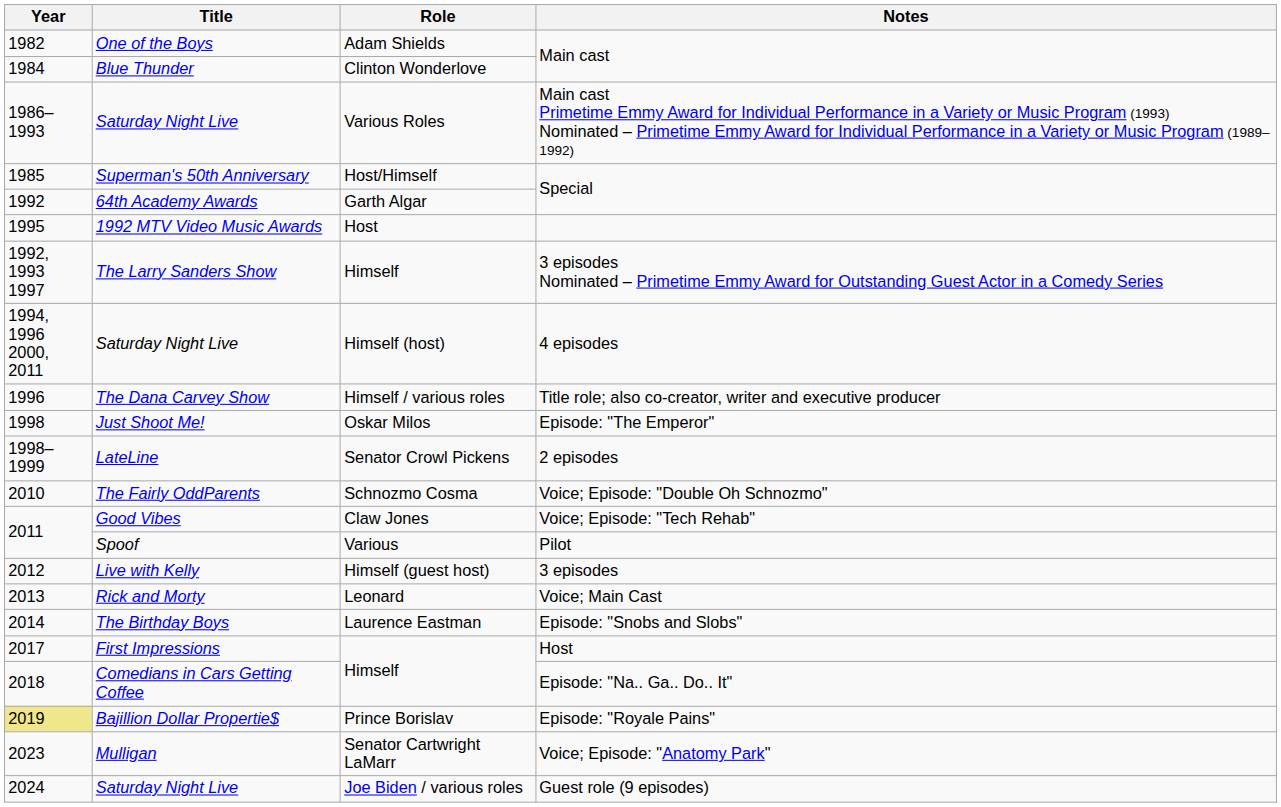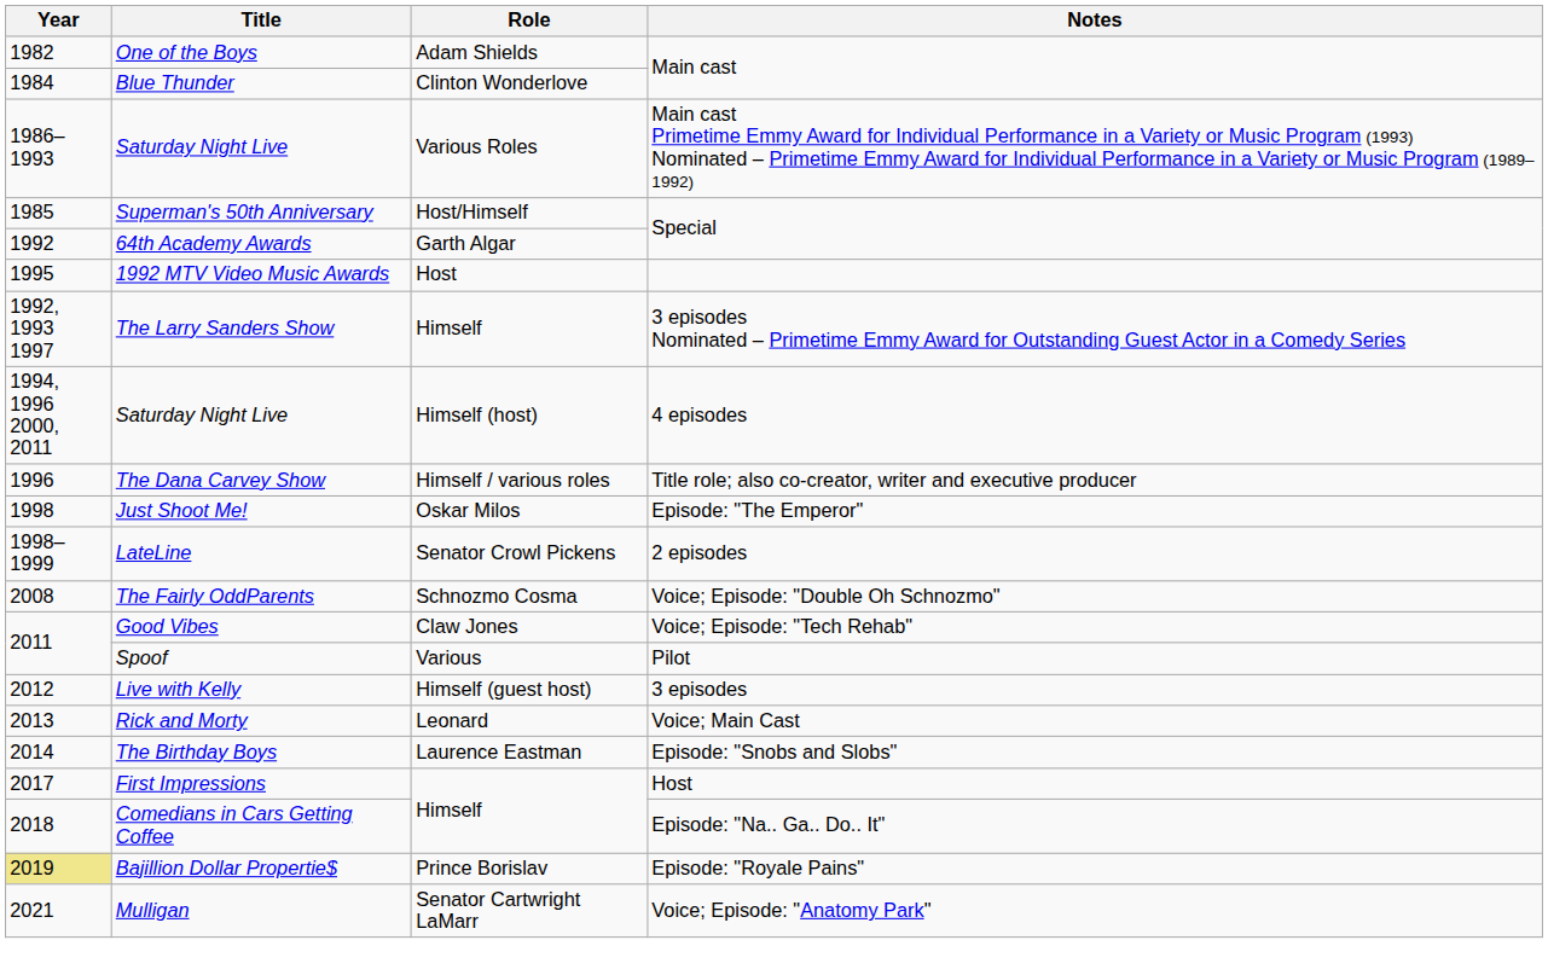The Fairly OddParents | Year: 2010 -> 2008
Mulligan | Year: 2023 -> 2021
- row: 2024 | Saturday Night Live | Joe Biden / various roles | Guest role (9 episodes)
